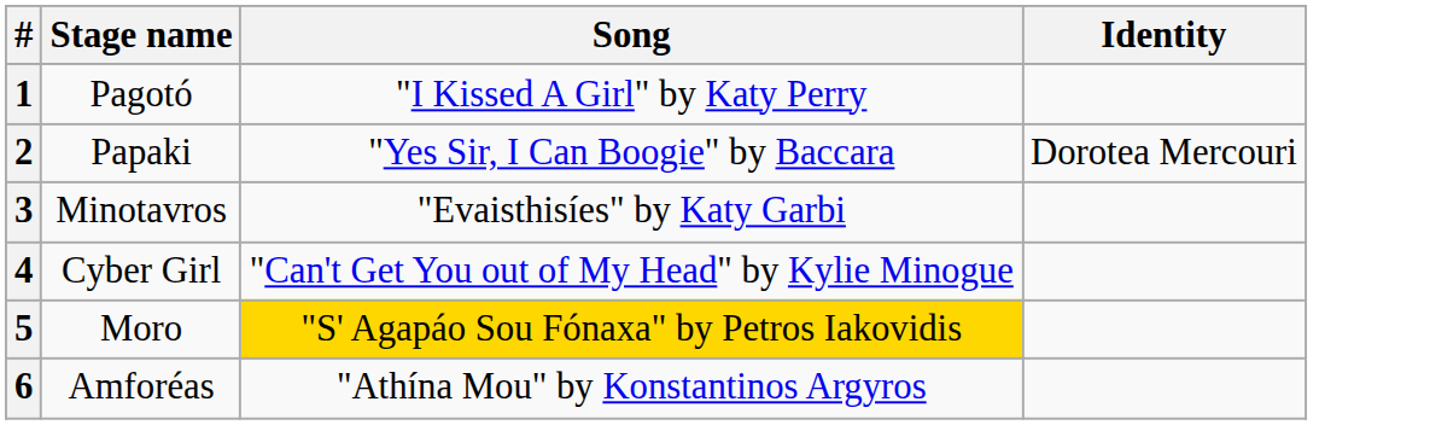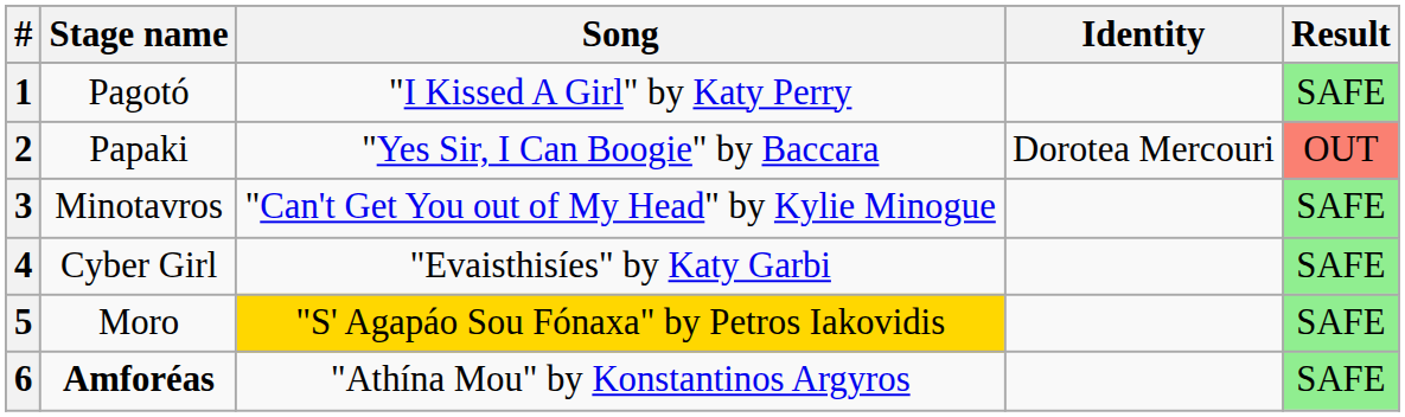+ column: Result | SAFE | OUT | SAFE | SAFE | SAFE | SAFE
3 | Song: "Evaisthisíes" by Katy Garbi -> "Can't Get You out of My Head" by Kylie Minogue
4 | Song: "Can't Get You out of My Head" by Kylie Minogue -> "Evaisthisíes" by Katy Garbi
6 | Stage name: normal -> bold
